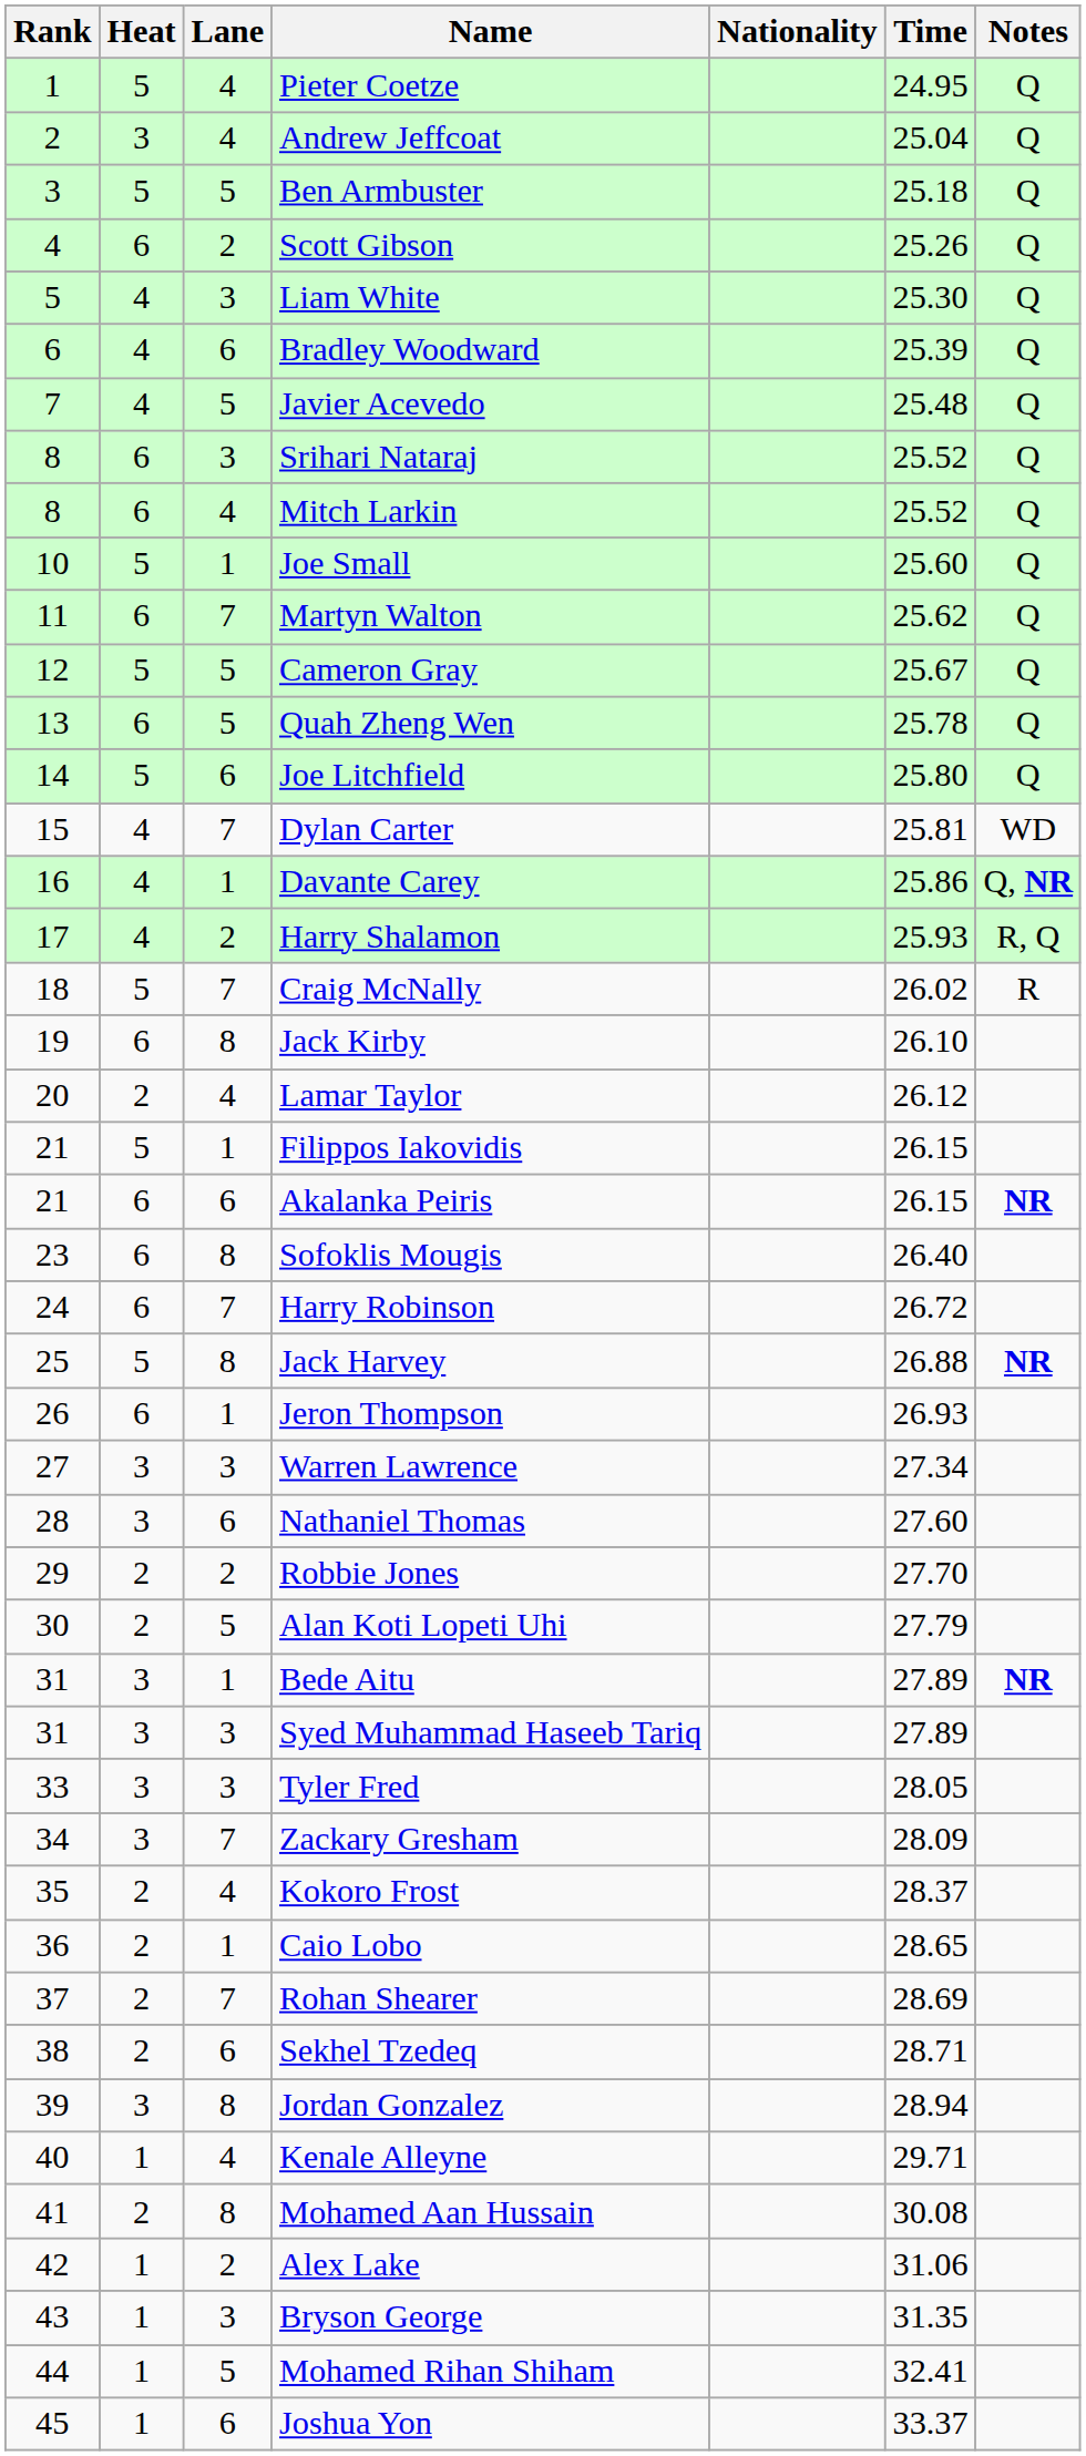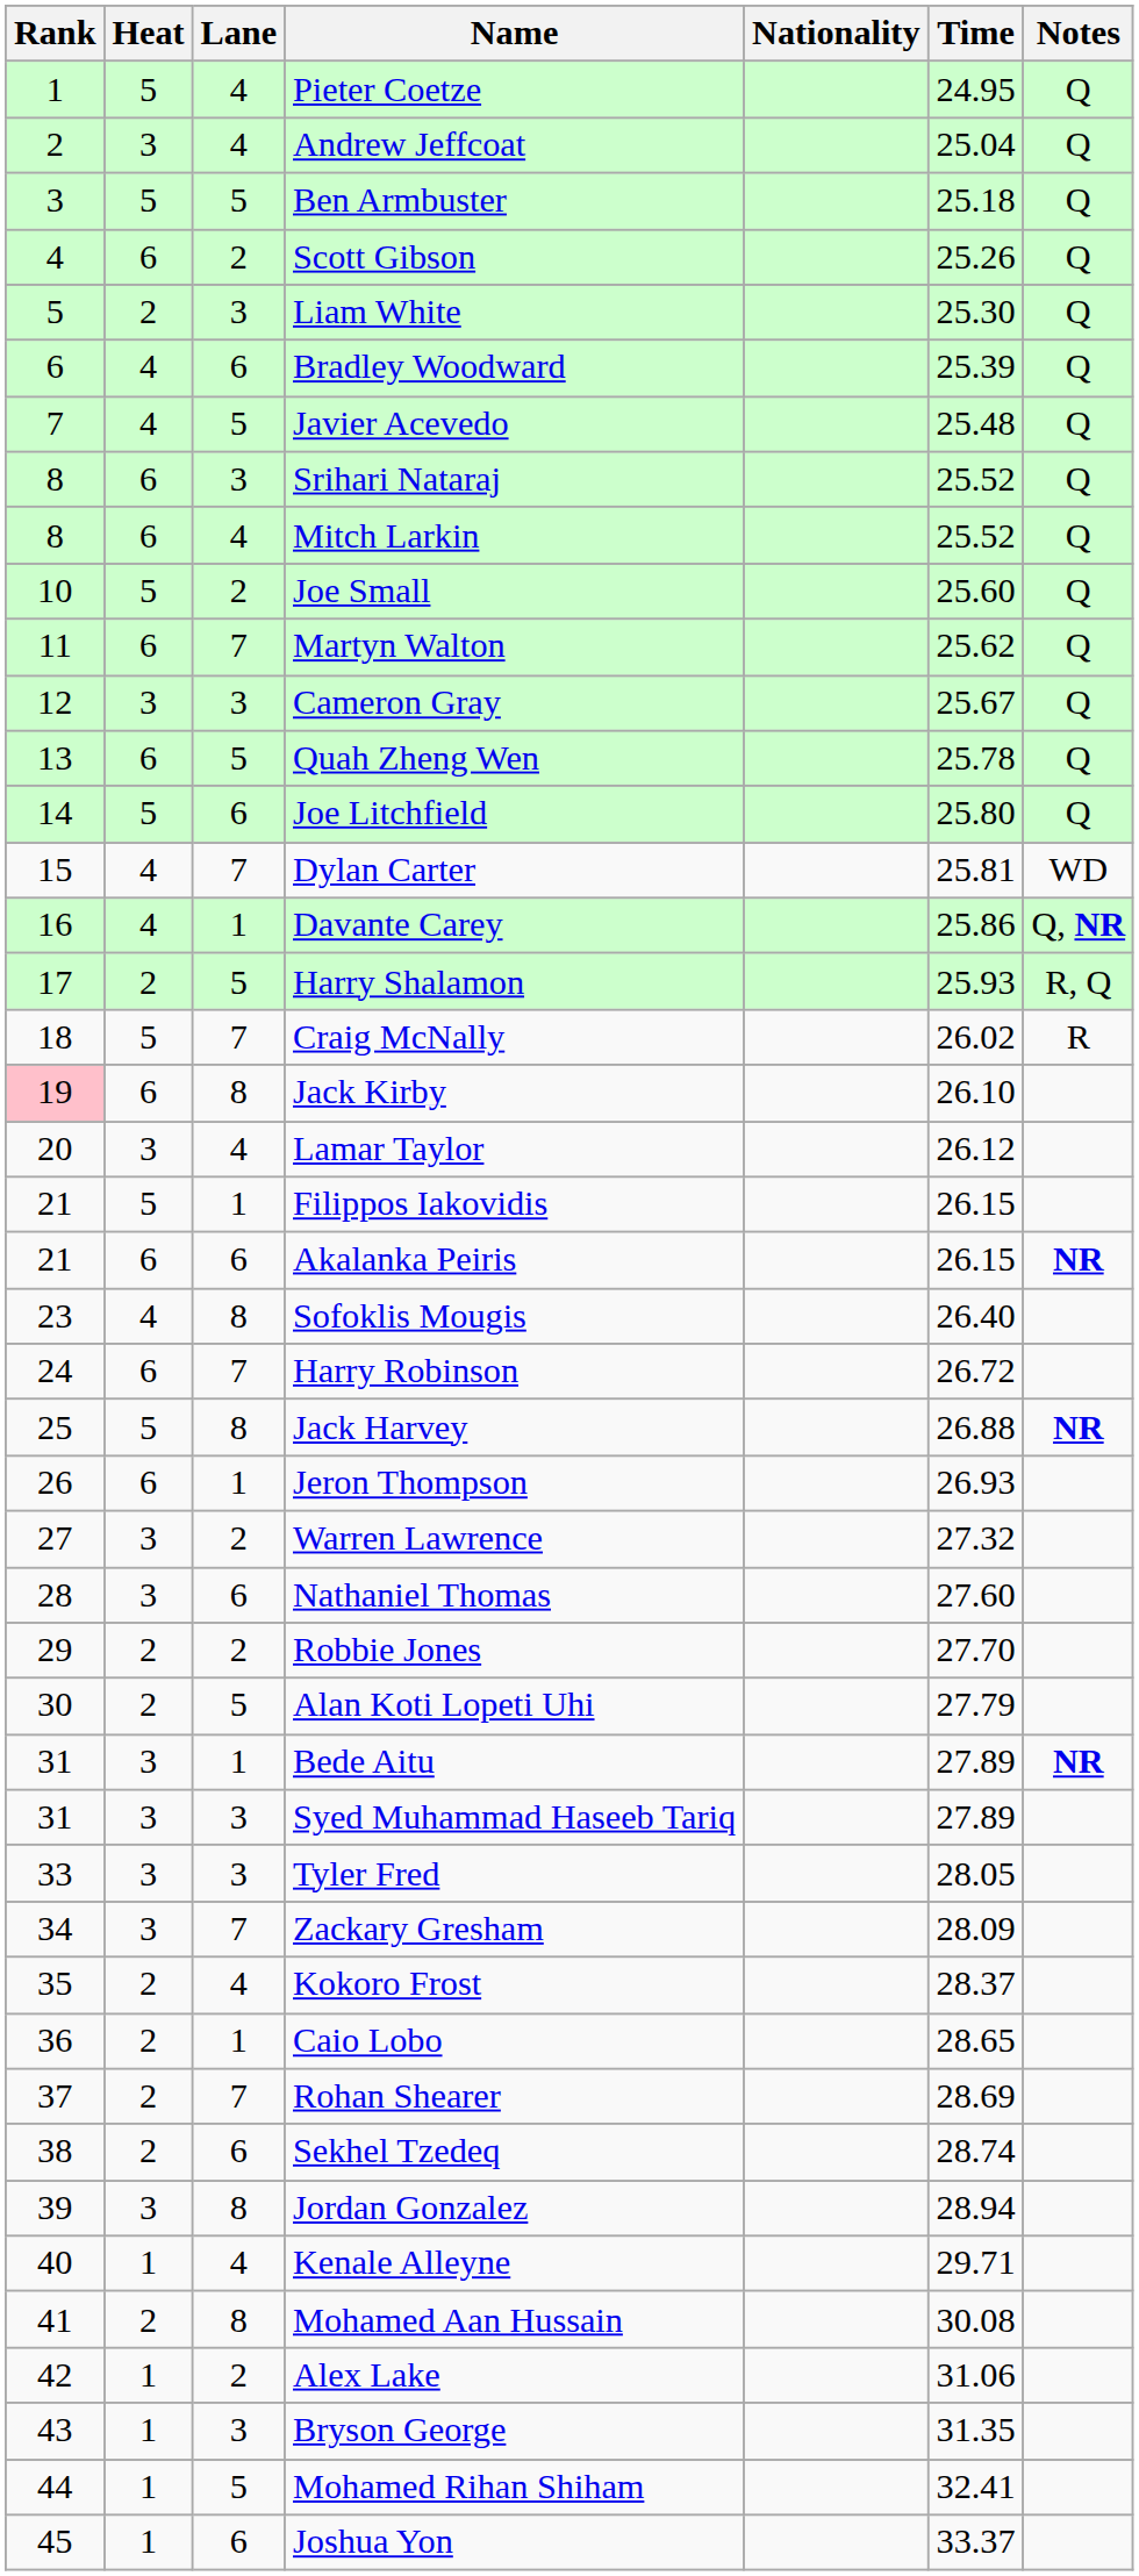Liam White | Heat: 4 -> 2
Joe Small | Lane: 1 -> 2
Cameron Gray | Heat: 5 -> 3
Cameron Gray | Lane: 5 -> 3
Harry Shalamon | Heat: 4 -> 2
Harry Shalamon | Lane: 2 -> 5
Jack Kirby | Rank: no background -> pink background
Lamar Taylor | Heat: 2 -> 3
Sofoklis Mougis | Heat: 6 -> 4
Warren Lawrence | Lane: 3 -> 2
Warren Lawrence | Time: 27.34 -> 27.32
Sekhel Tzedeq | Time: 28.71 -> 28.74
